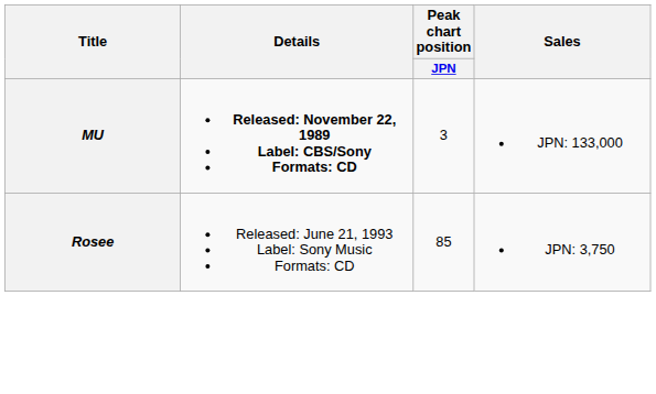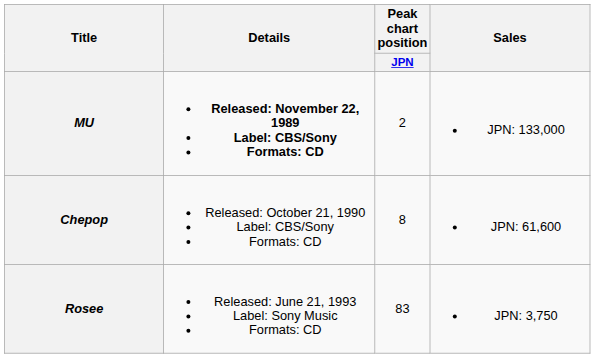MU | Peak chart position / JPN: 3 -> 2
+ row: Chepop | Released: October 21, 1990 Label: CBS/Sony Formats: CD | 8 | JPN: 61,600
Rosee | Peak chart position / JPN: 85 -> 83
